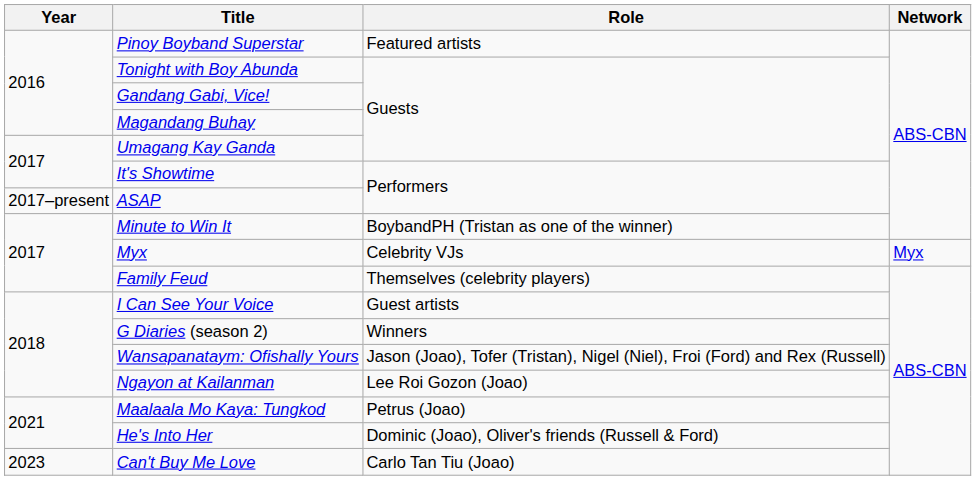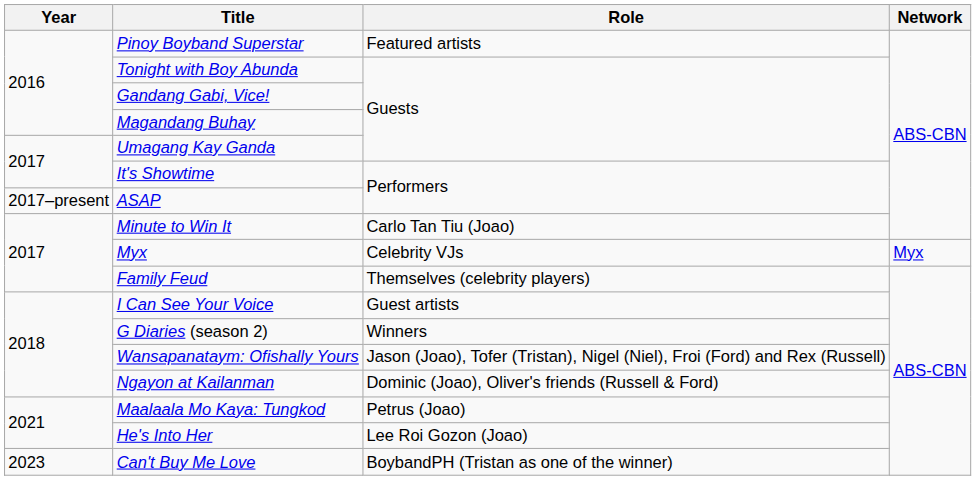Minute to Win It | Role: BoybandPH (Tristan as one of the winner) -> Carlo Tan Tiu (Joao)
Ngayon at Kailanman | Role: Lee Roi Gozon (Joao) -> Dominic (Joao), Oliver's friends (Russell & Ford)
He's Into Her | Role: Dominic (Joao), Oliver's friends (Russell & Ford) -> Lee Roi Gozon (Joao)
Can't Buy Me Love | Role: Carlo Tan Tiu (Joao) -> BoybandPH (Tristan as one of the winner)
